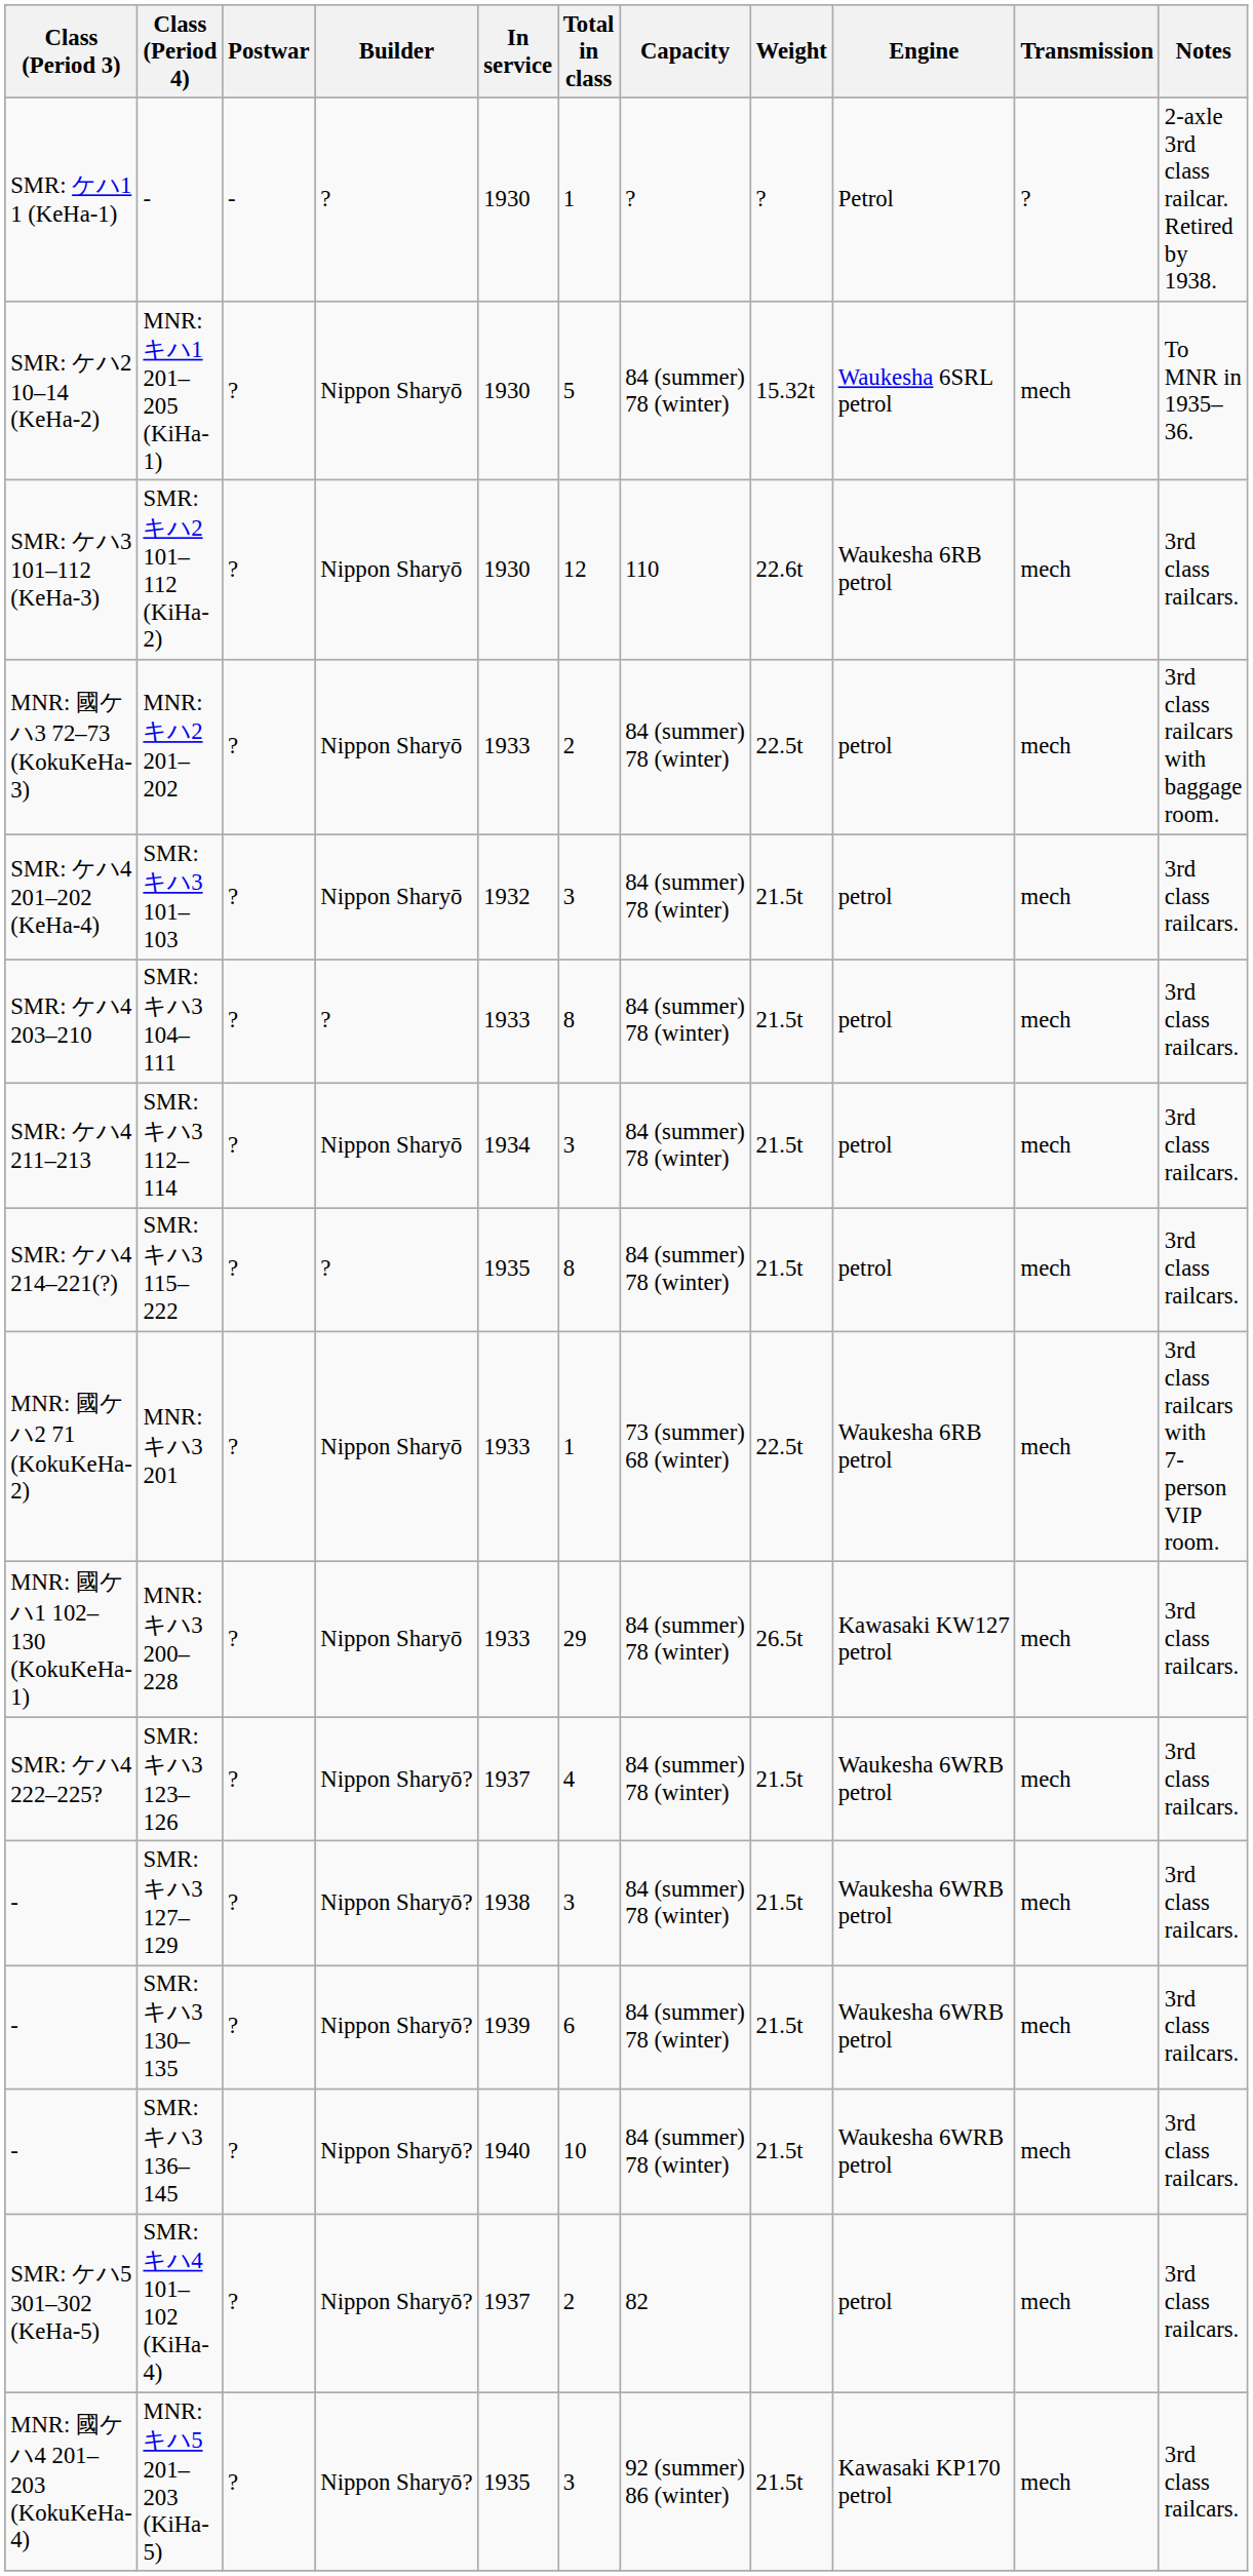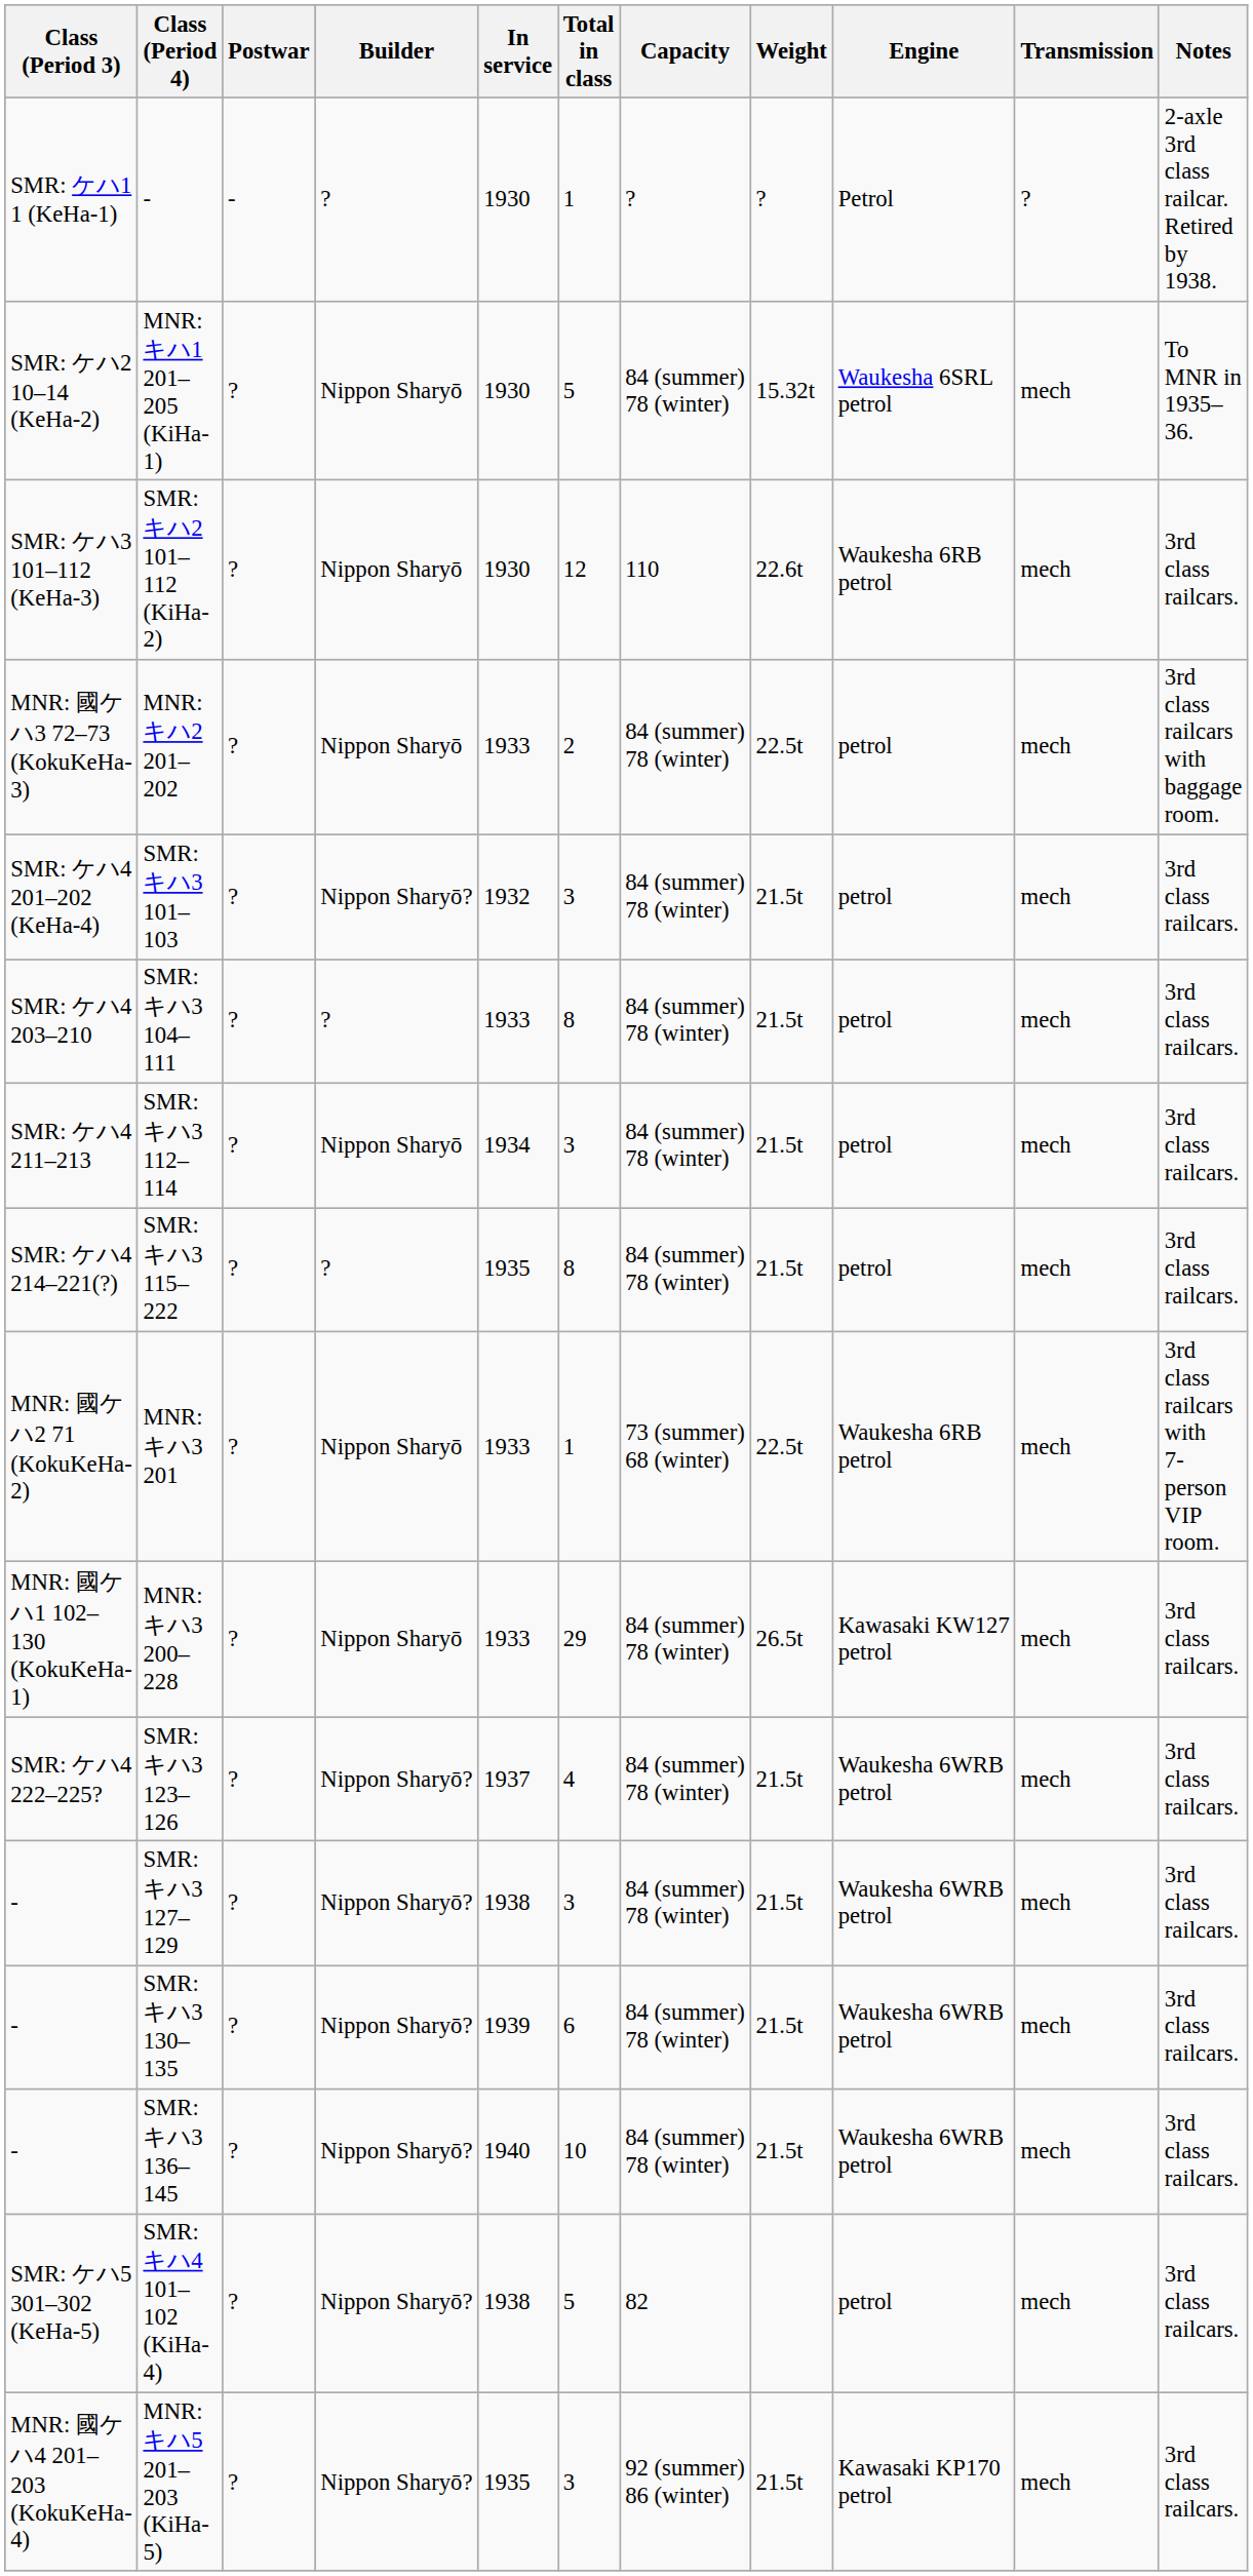SMR: キハ3 101–103 | Builder: Nippon Sharyō -> Nippon Sharyō?
SMR: キハ4 101–102 (KiHa-4) | In service: 1937 -> 1938
SMR: キハ4 101–102 (KiHa-4) | Total in class: 2 -> 5
